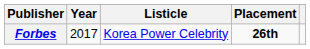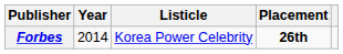Forbes | Year: 2017 -> 2014
